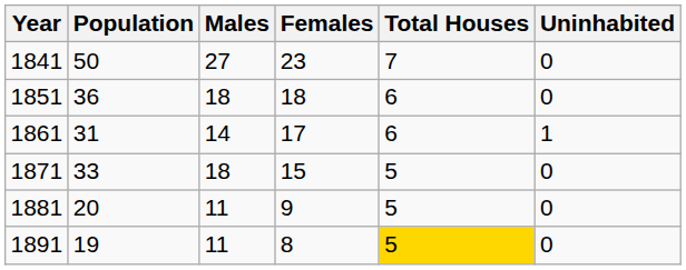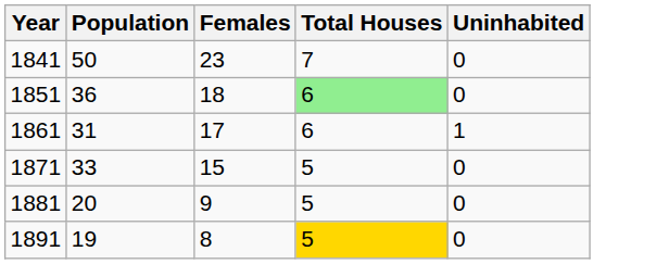- column: Males | 27 | 18 | 14 | 18 | 11 | 11
1851 | Total Houses: no background -> lightgreen background
